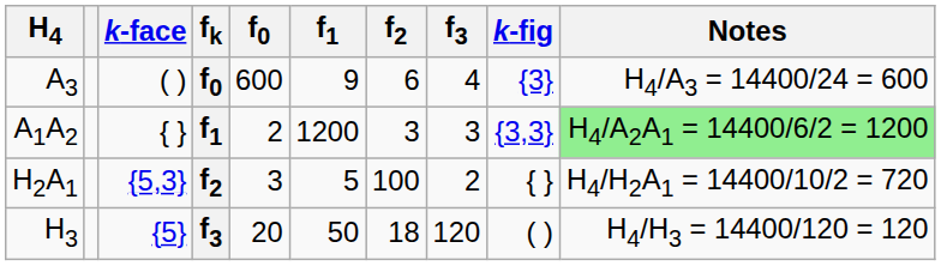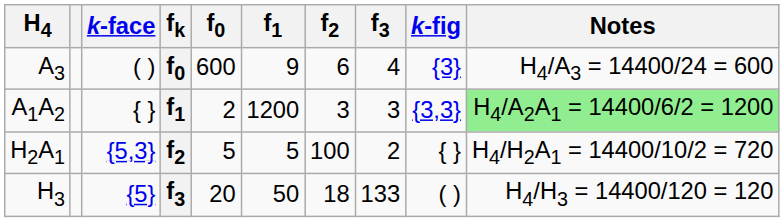H2A1 | f0: 3 -> 5
H3 | f3: 120 -> 133
